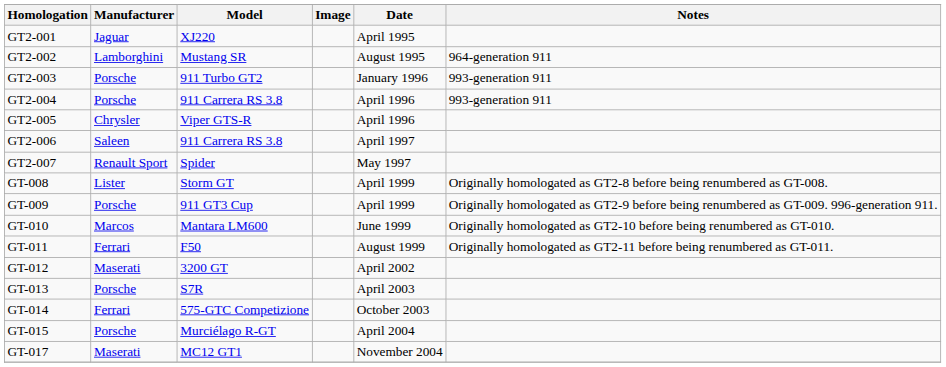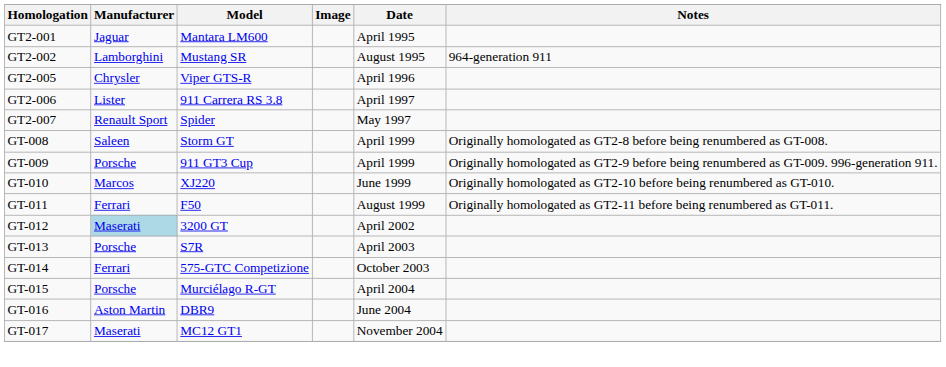GT2-001 | Model: XJ220 -> Mantara LM600
- row: GT2-003 | Porsche | 911 Turbo GT2 | January 1996 | 993-generation 911
- row: GT2-004 | Porsche | 911 Carrera RS 3.8 | April 1996 | 993-generation 911
GT2-006 | Manufacturer: Saleen -> Lister
GT-008 | Manufacturer: Lister -> Saleen
GT-010 | Model: Mantara LM600 -> XJ220
GT-012 | Manufacturer: no background -> lightblue background
+ row: GT-016 | Aston Martin | DBR9 | June 2004
